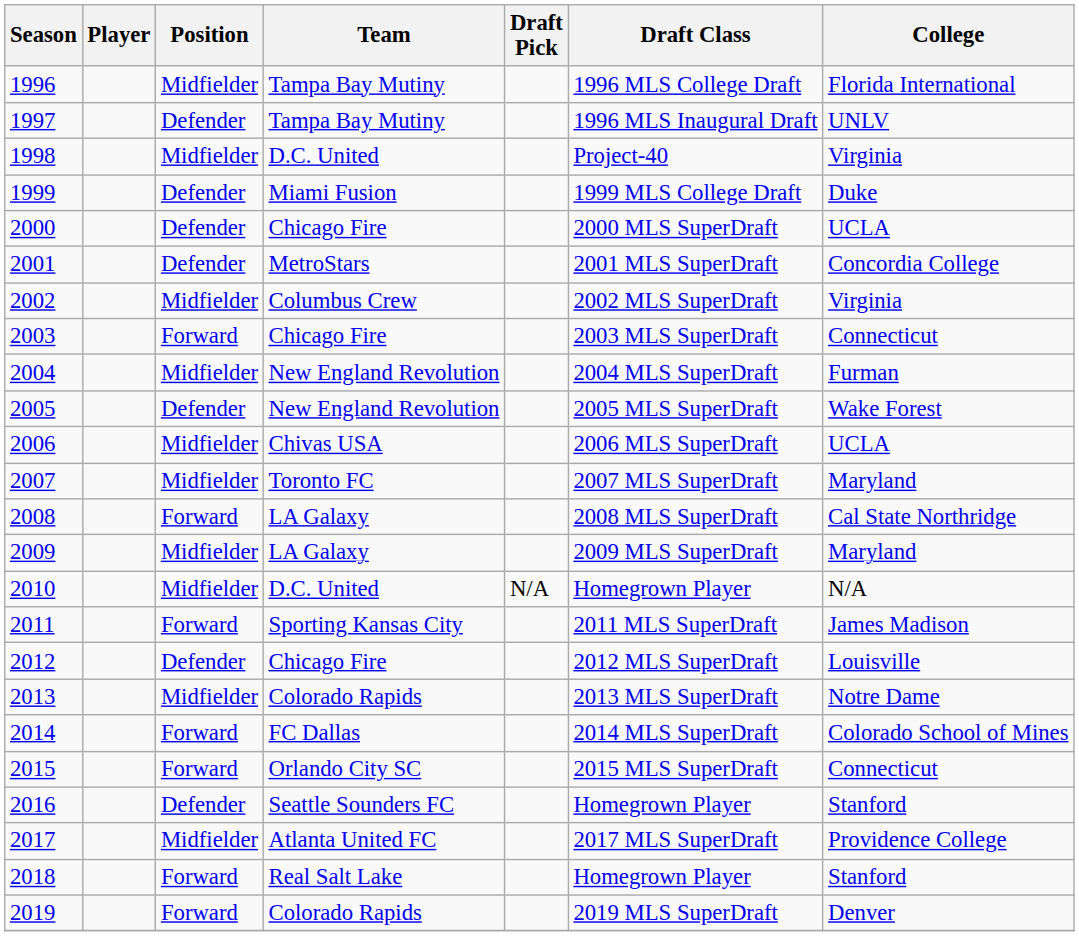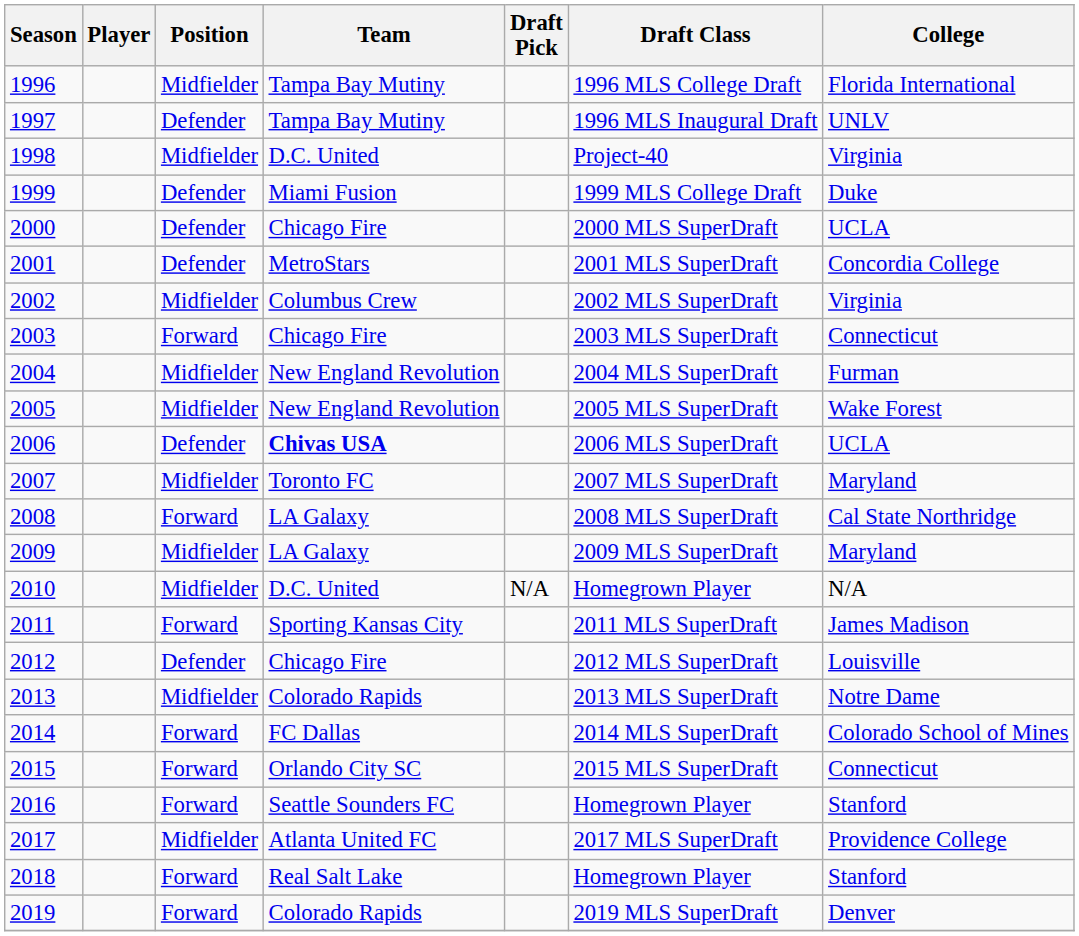2005 | Position: Defender -> Midfielder
2006 | Position: Midfielder -> Defender
2006 | Team: normal -> bold
2016 | Position: Defender -> Forward
